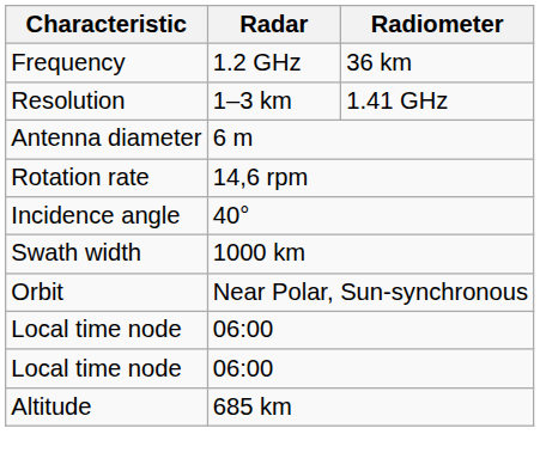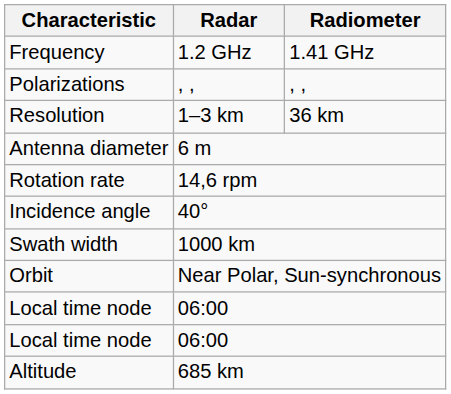Frequency | Radiometer: 36 km -> 1.41 GHz
+ row: Polarizations | , , | , ,
Resolution | Radiometer: 1.41 GHz -> 36 km
